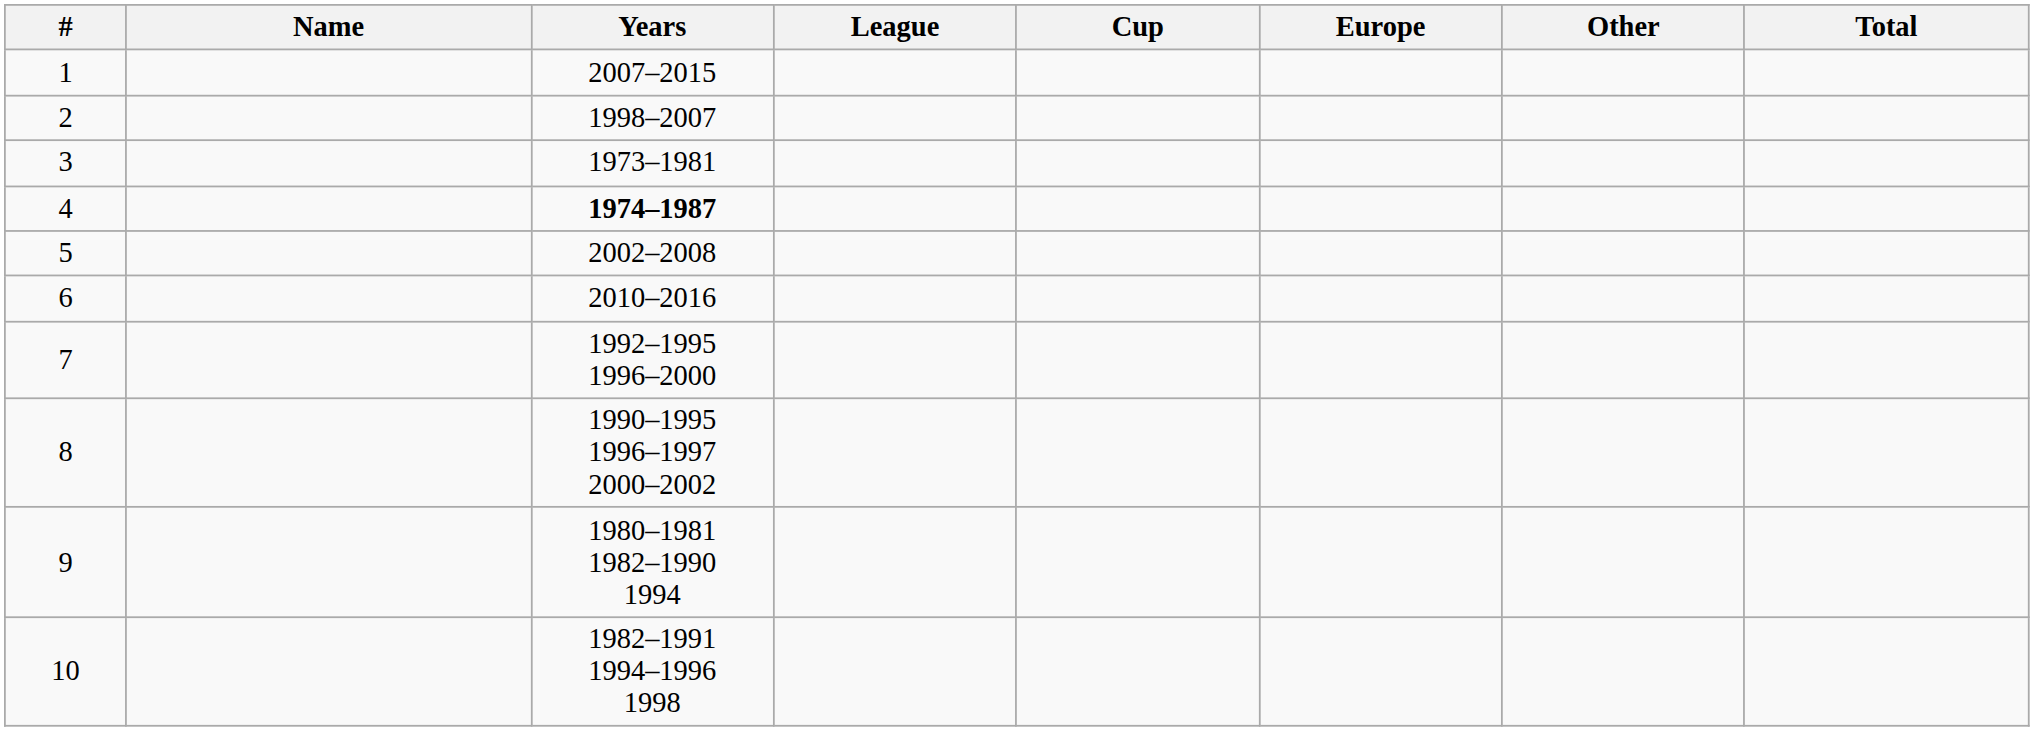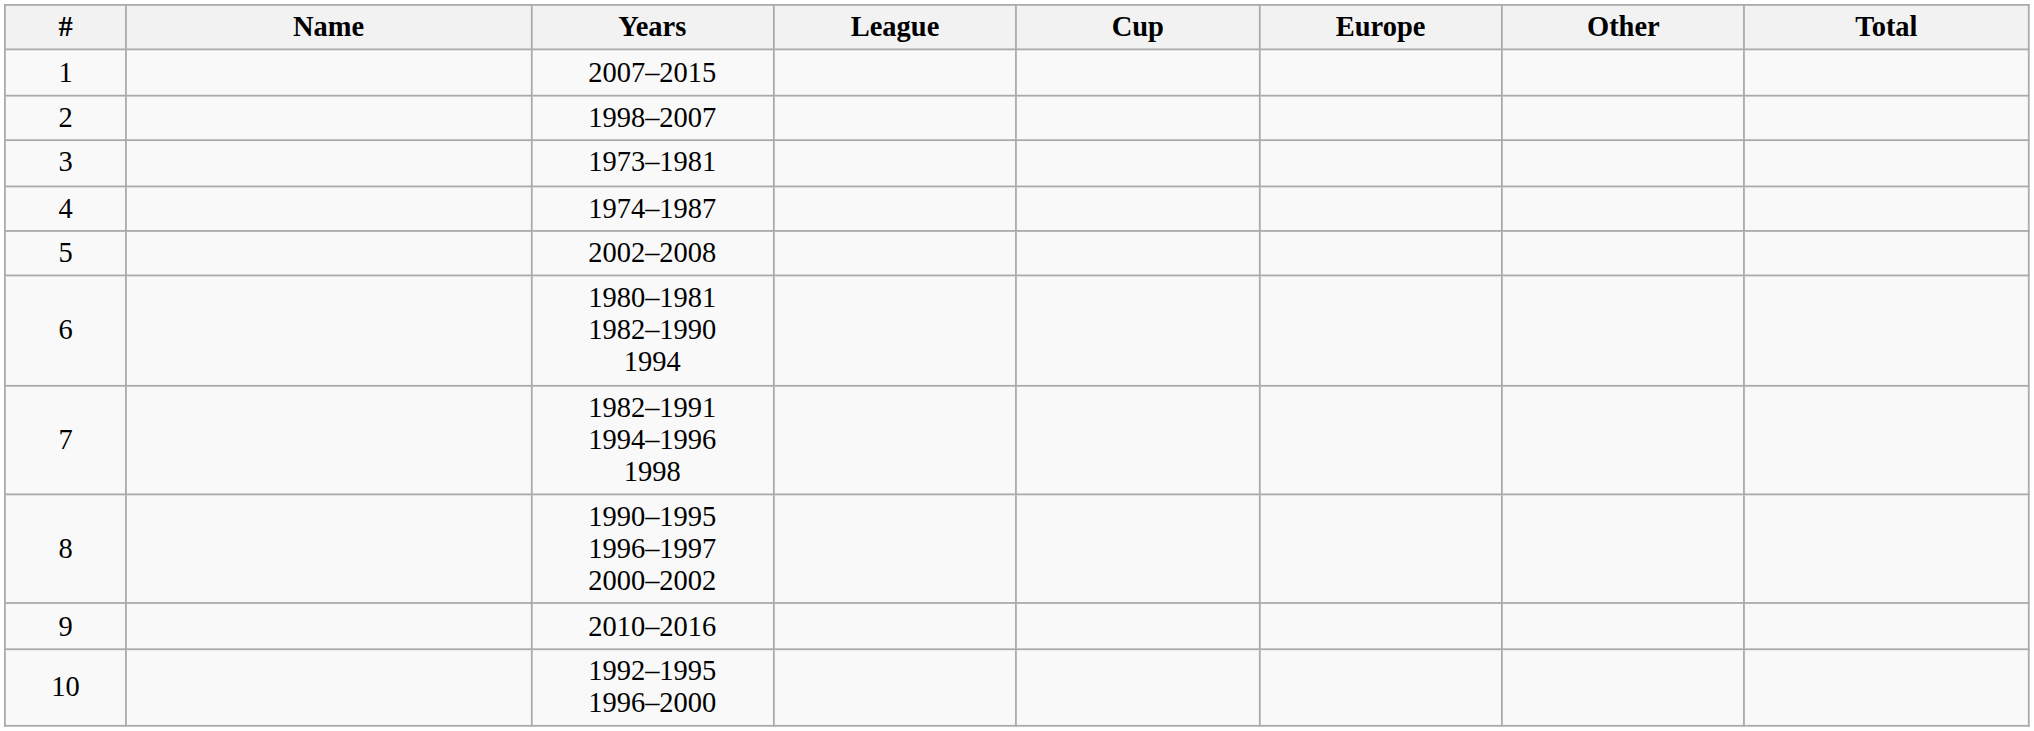4 | Years: bold -> normal
6 | Years: 2010–2016 -> 1980–1981 1982–1990 1994
7 | Years: 1992–1995 1996–2000 -> 1982–1991 1994–1996 1998
9 | Years: 1980–1981 1982–1990 1994 -> 2010–2016
10 | Years: 1982–1991 1994–1996 1998 -> 1992–1995 1996–2000
